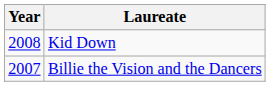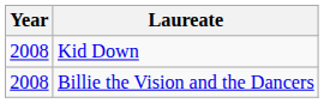Billie the Vision and the Dancers | Year: 2007 -> 2008
